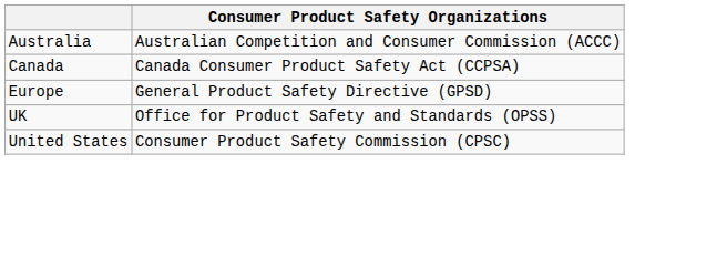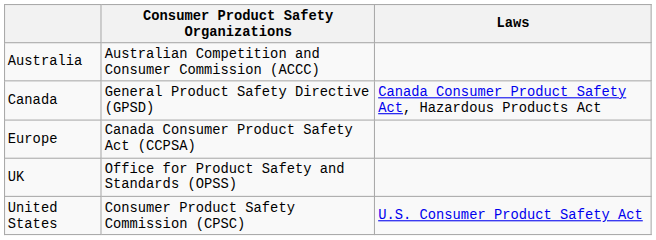+ column: Laws | Canada Consumer Product Safety Act, Hazardous Products Act | U.S. Consumer Product Safety Act
Canada | Consumer Product Safety Organizations: Canada Consumer Product Safety Act (CCPSA) -> General Product Safety Directive (GPSD)
Europe | Consumer Product Safety Organizations: General Product Safety Directive (GPSD) -> Canada Consumer Product Safety Act (CCPSA)
